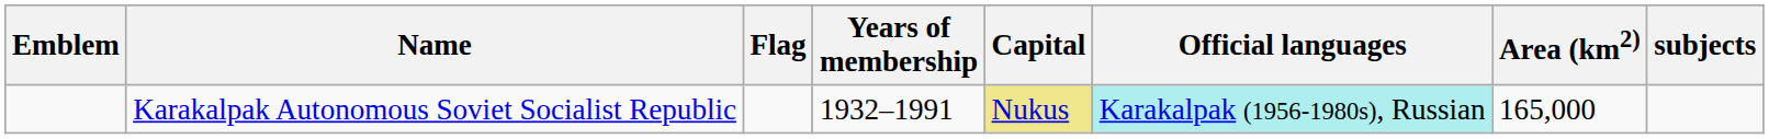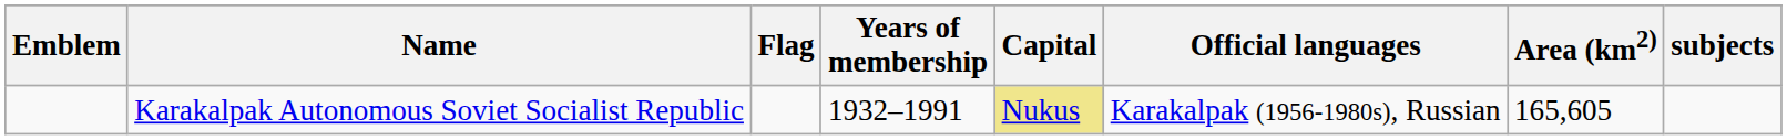Karakalpak Autonomous Soviet Socialist Republic | Official languages: paleturquoise background -> no background
Karakalpak Autonomous Soviet Socialist Republic | Area (km2): 165,000 -> 165,605
